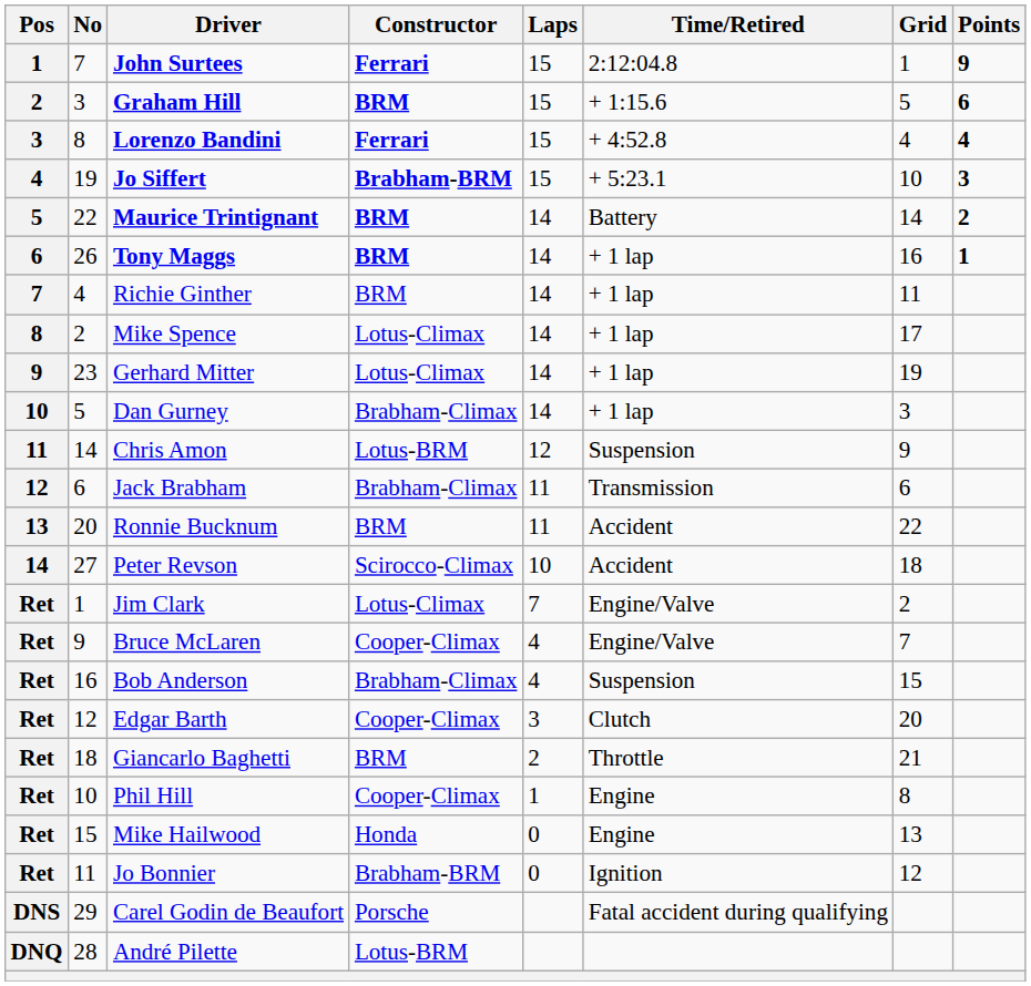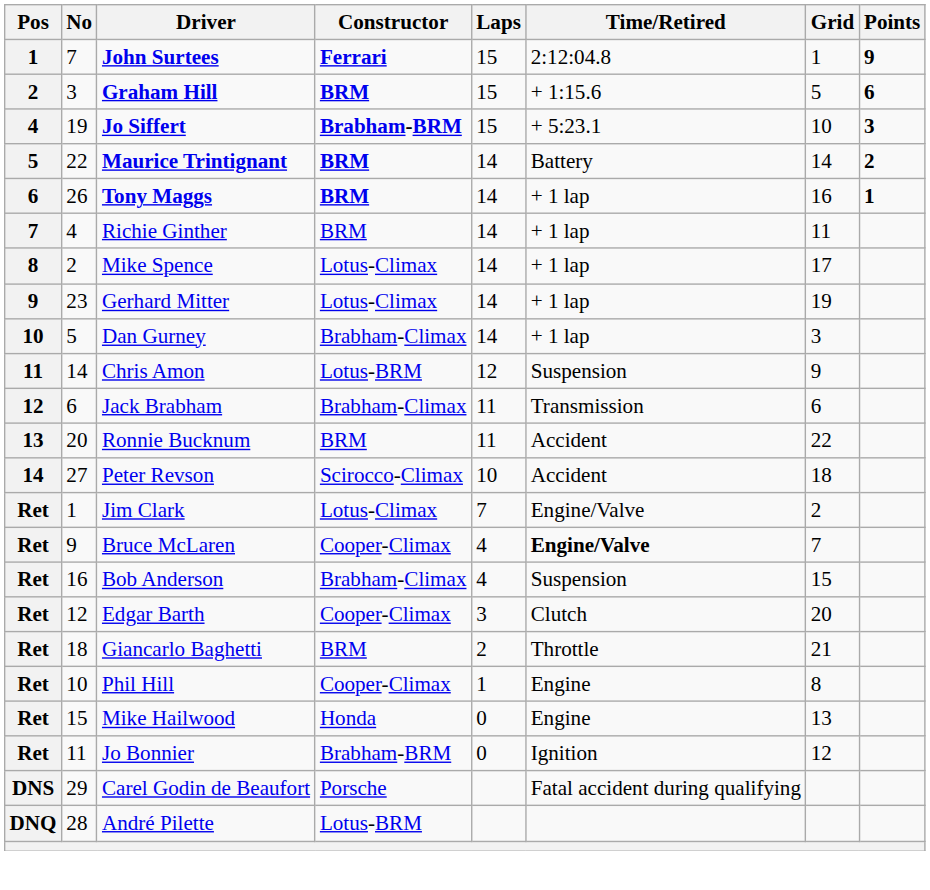- row: 3 | 8 | Lorenzo Bandini | Ferrari | 15 | + 4:52.8 | 4 | 4
Bruce McLaren | Time/Retired: normal -> bold
